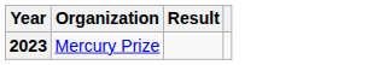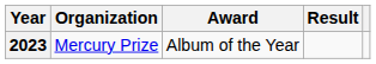+ column: Award | Album of the Year
